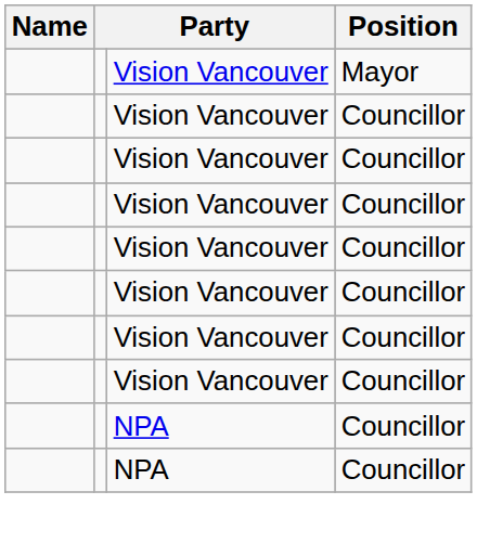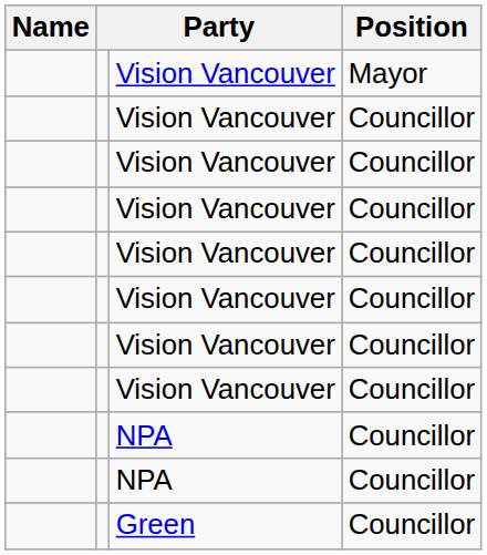+ row: Green | Councillor
